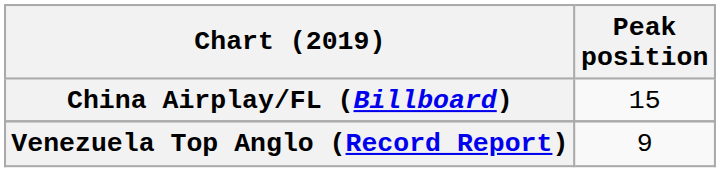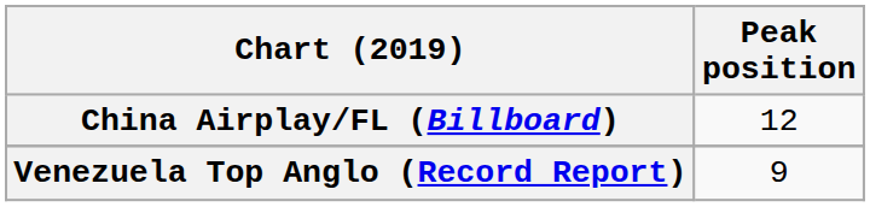China Airplay/FL (Billboard) | Peak position: 15 -> 12
